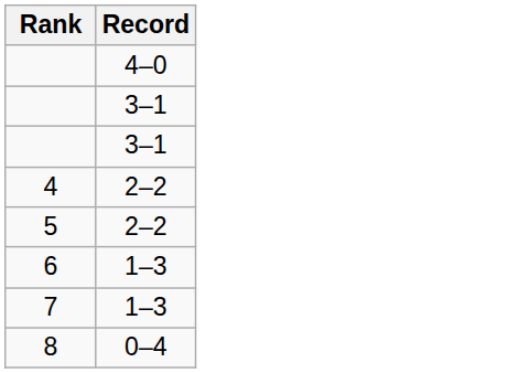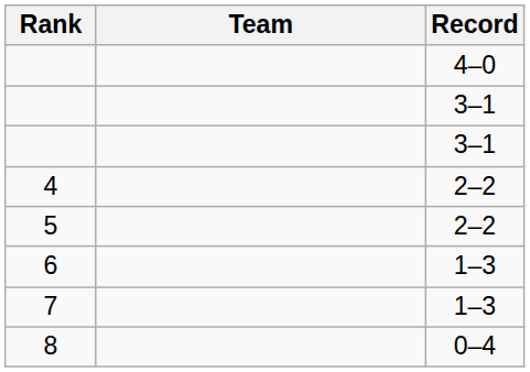+ column: Team
